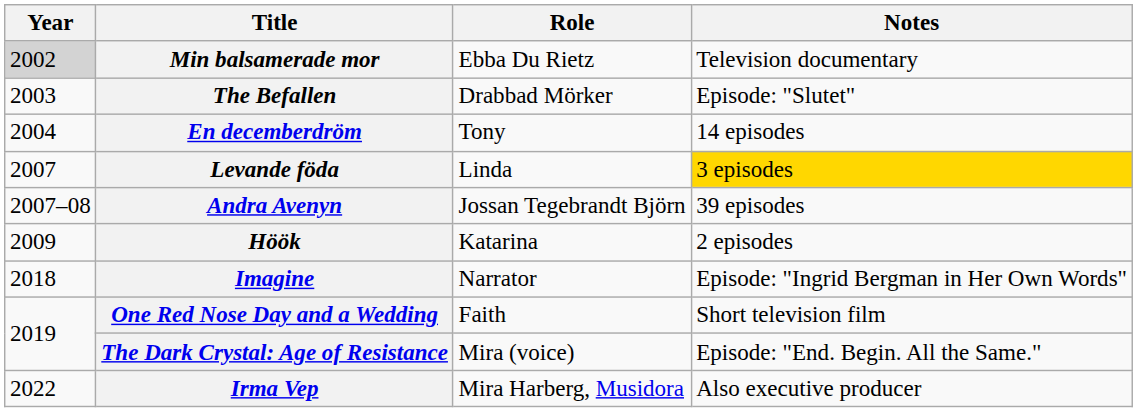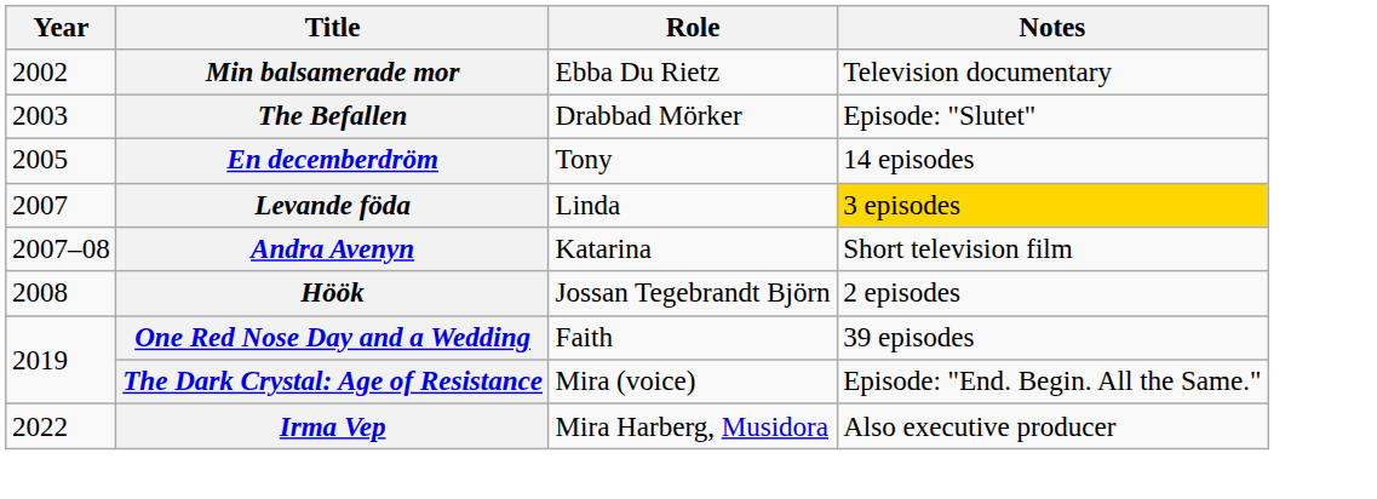Min balsamerade mor | Year: lightgrey background -> no background
En decemberdröm | Year: 2004 -> 2005
Andra Avenyn | Role: Jossan Tegebrandt Björn -> Katarina
Andra Avenyn | Notes: 39 episodes -> Short television film
Höök | Year: 2009 -> 2008
Höök | Role: Katarina -> Jossan Tegebrandt Björn
- row: 2018 | Imagine | Narrator | Episode: "Ingrid Bergman in Her Own Words"
One Red Nose Day and a Wedding | Notes: Short television film -> 39 episodes
